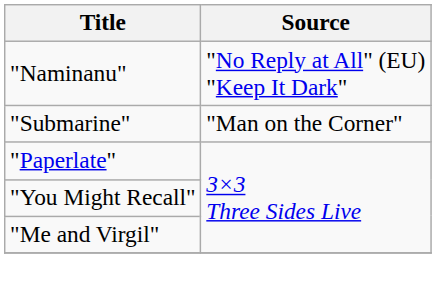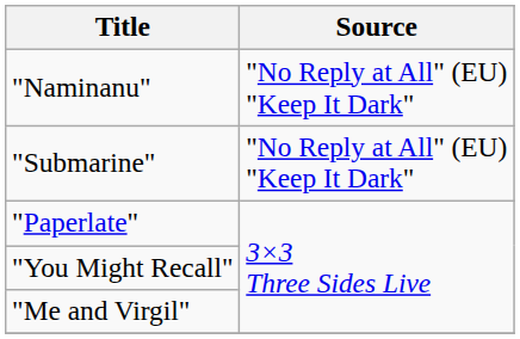"Submarine" | Source: "Man on the Corner" -> "No Reply at All" (EU) "Keep It Dark"
